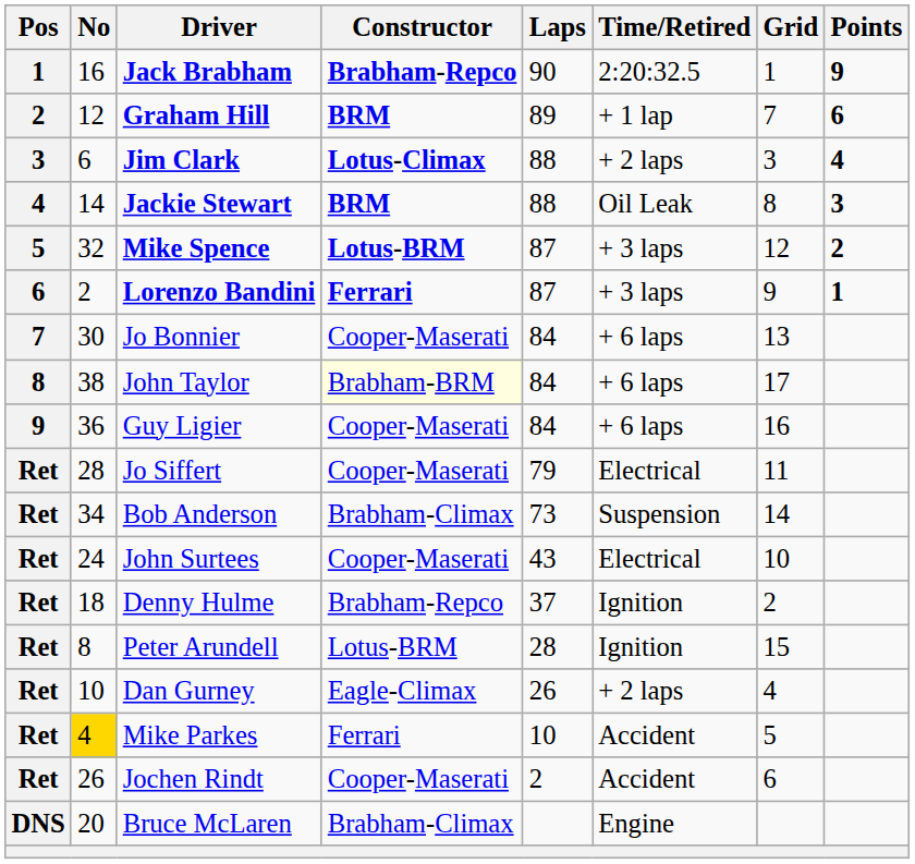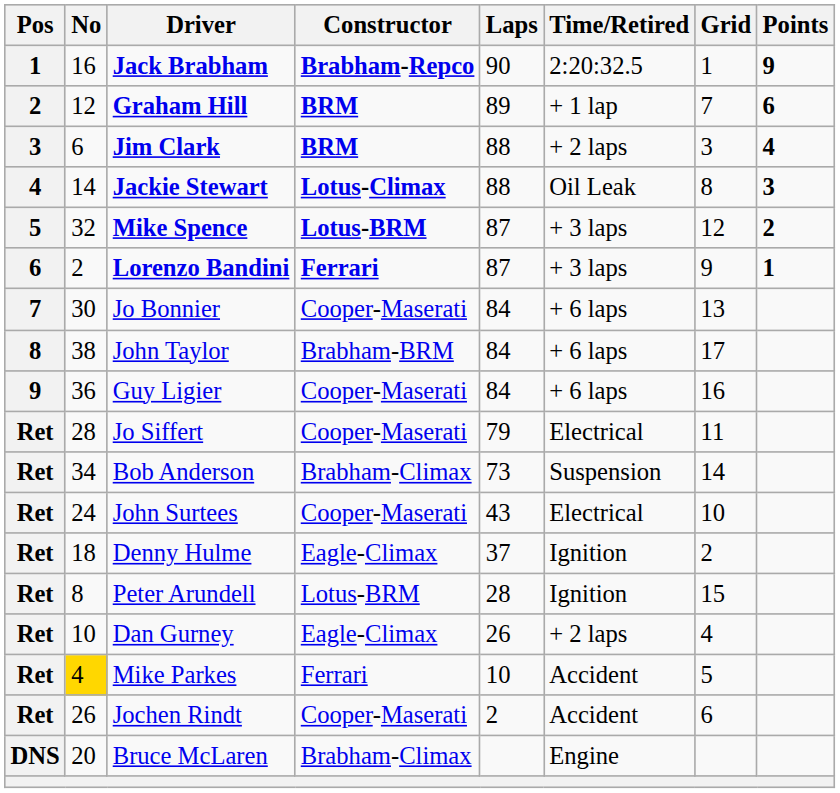Jim Clark | Constructor: Lotus-Climax -> BRM
Jackie Stewart | Constructor: BRM -> Lotus-Climax
John Taylor | Constructor: lightyellow background -> no background
Denny Hulme | Constructor: Brabham-Repco -> Eagle-Climax
